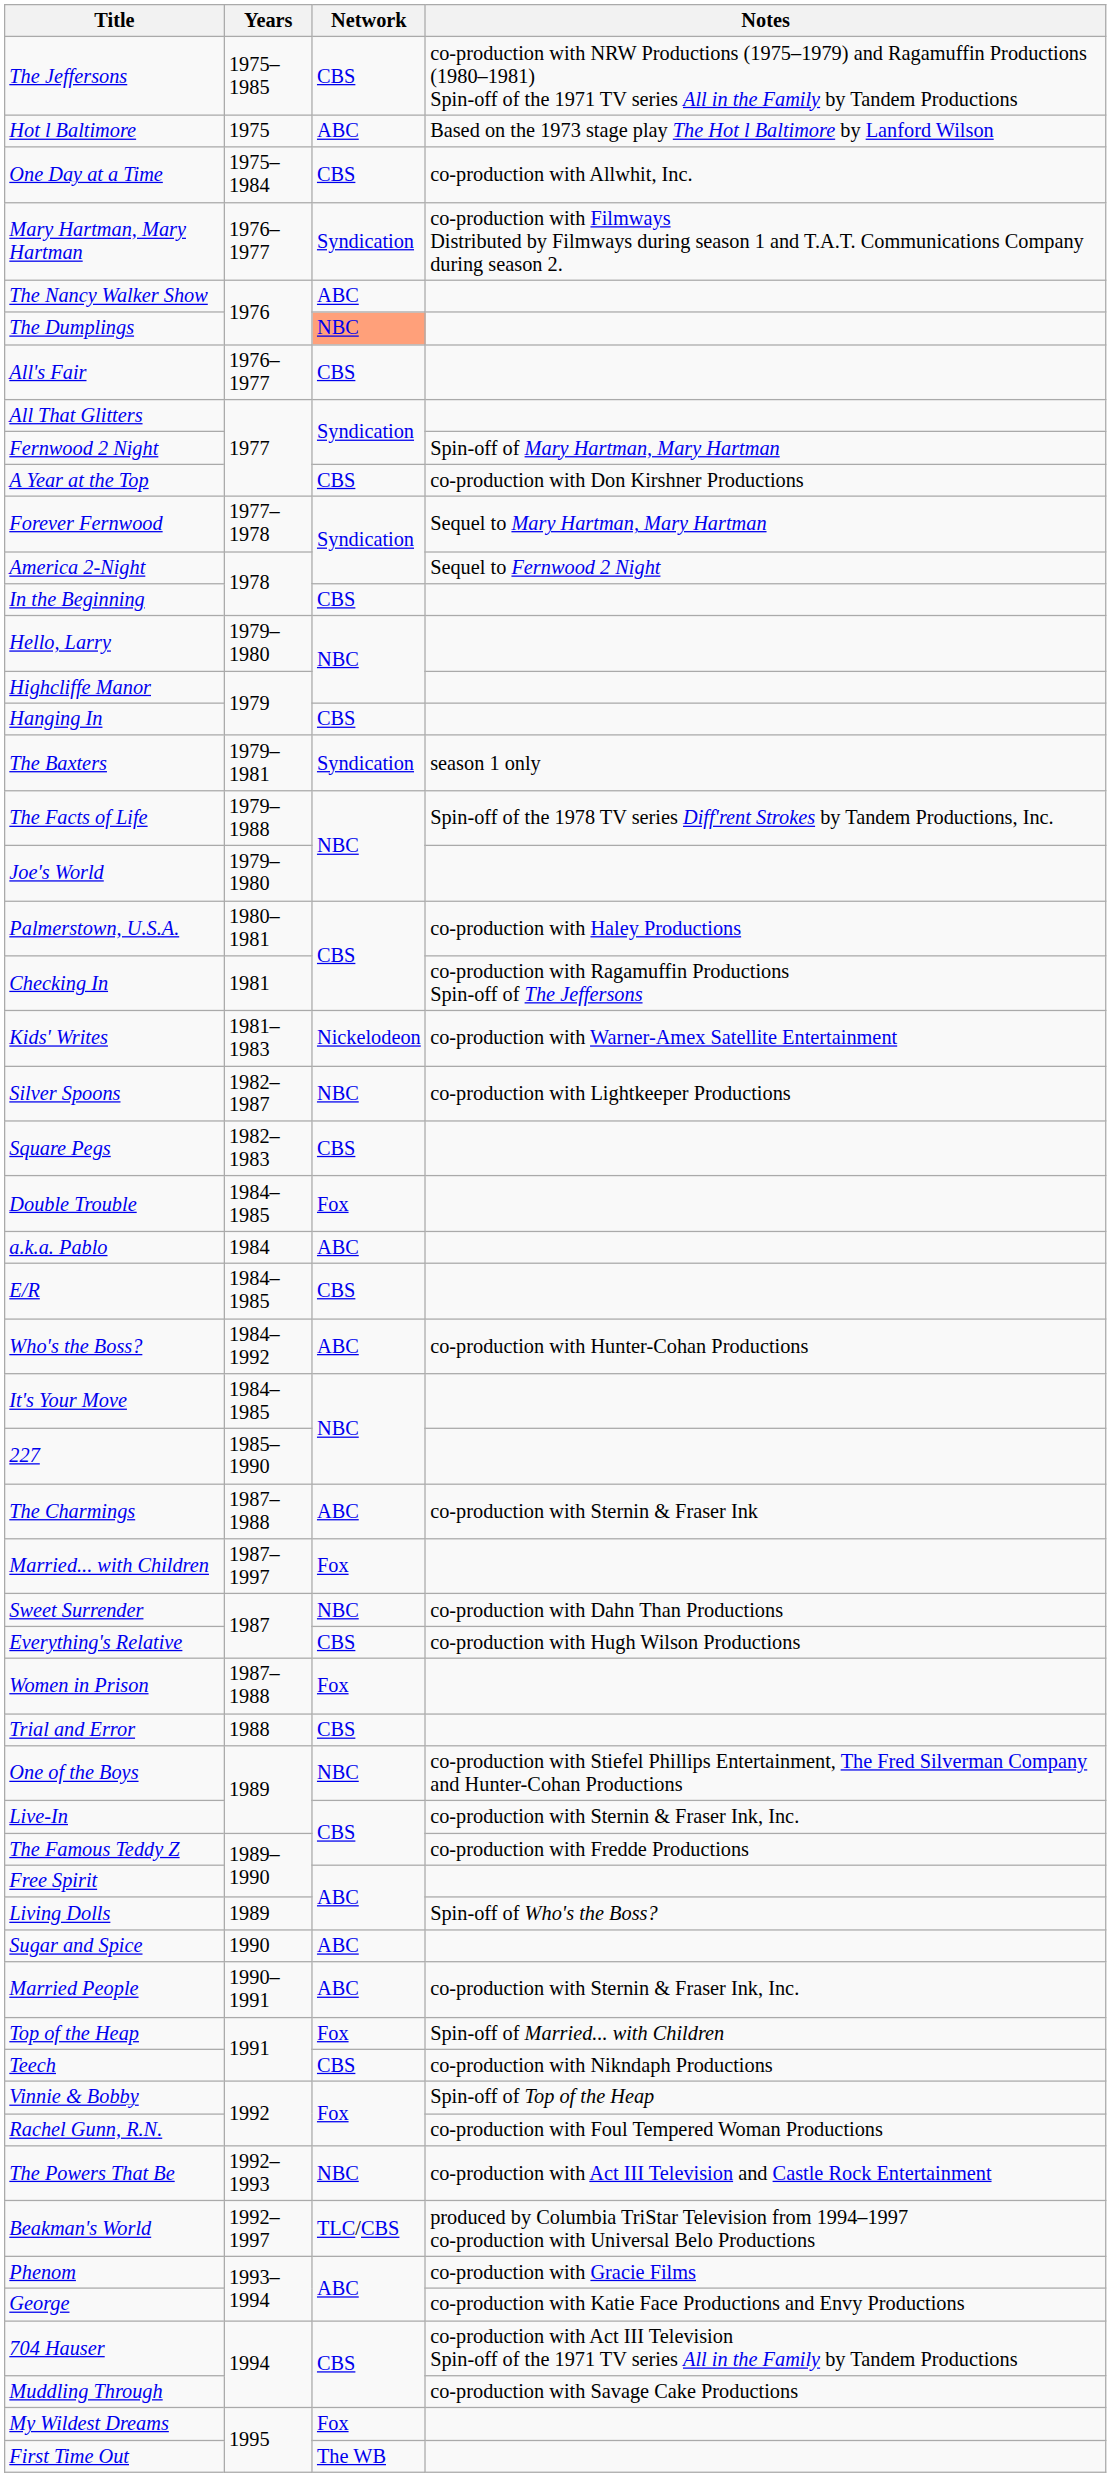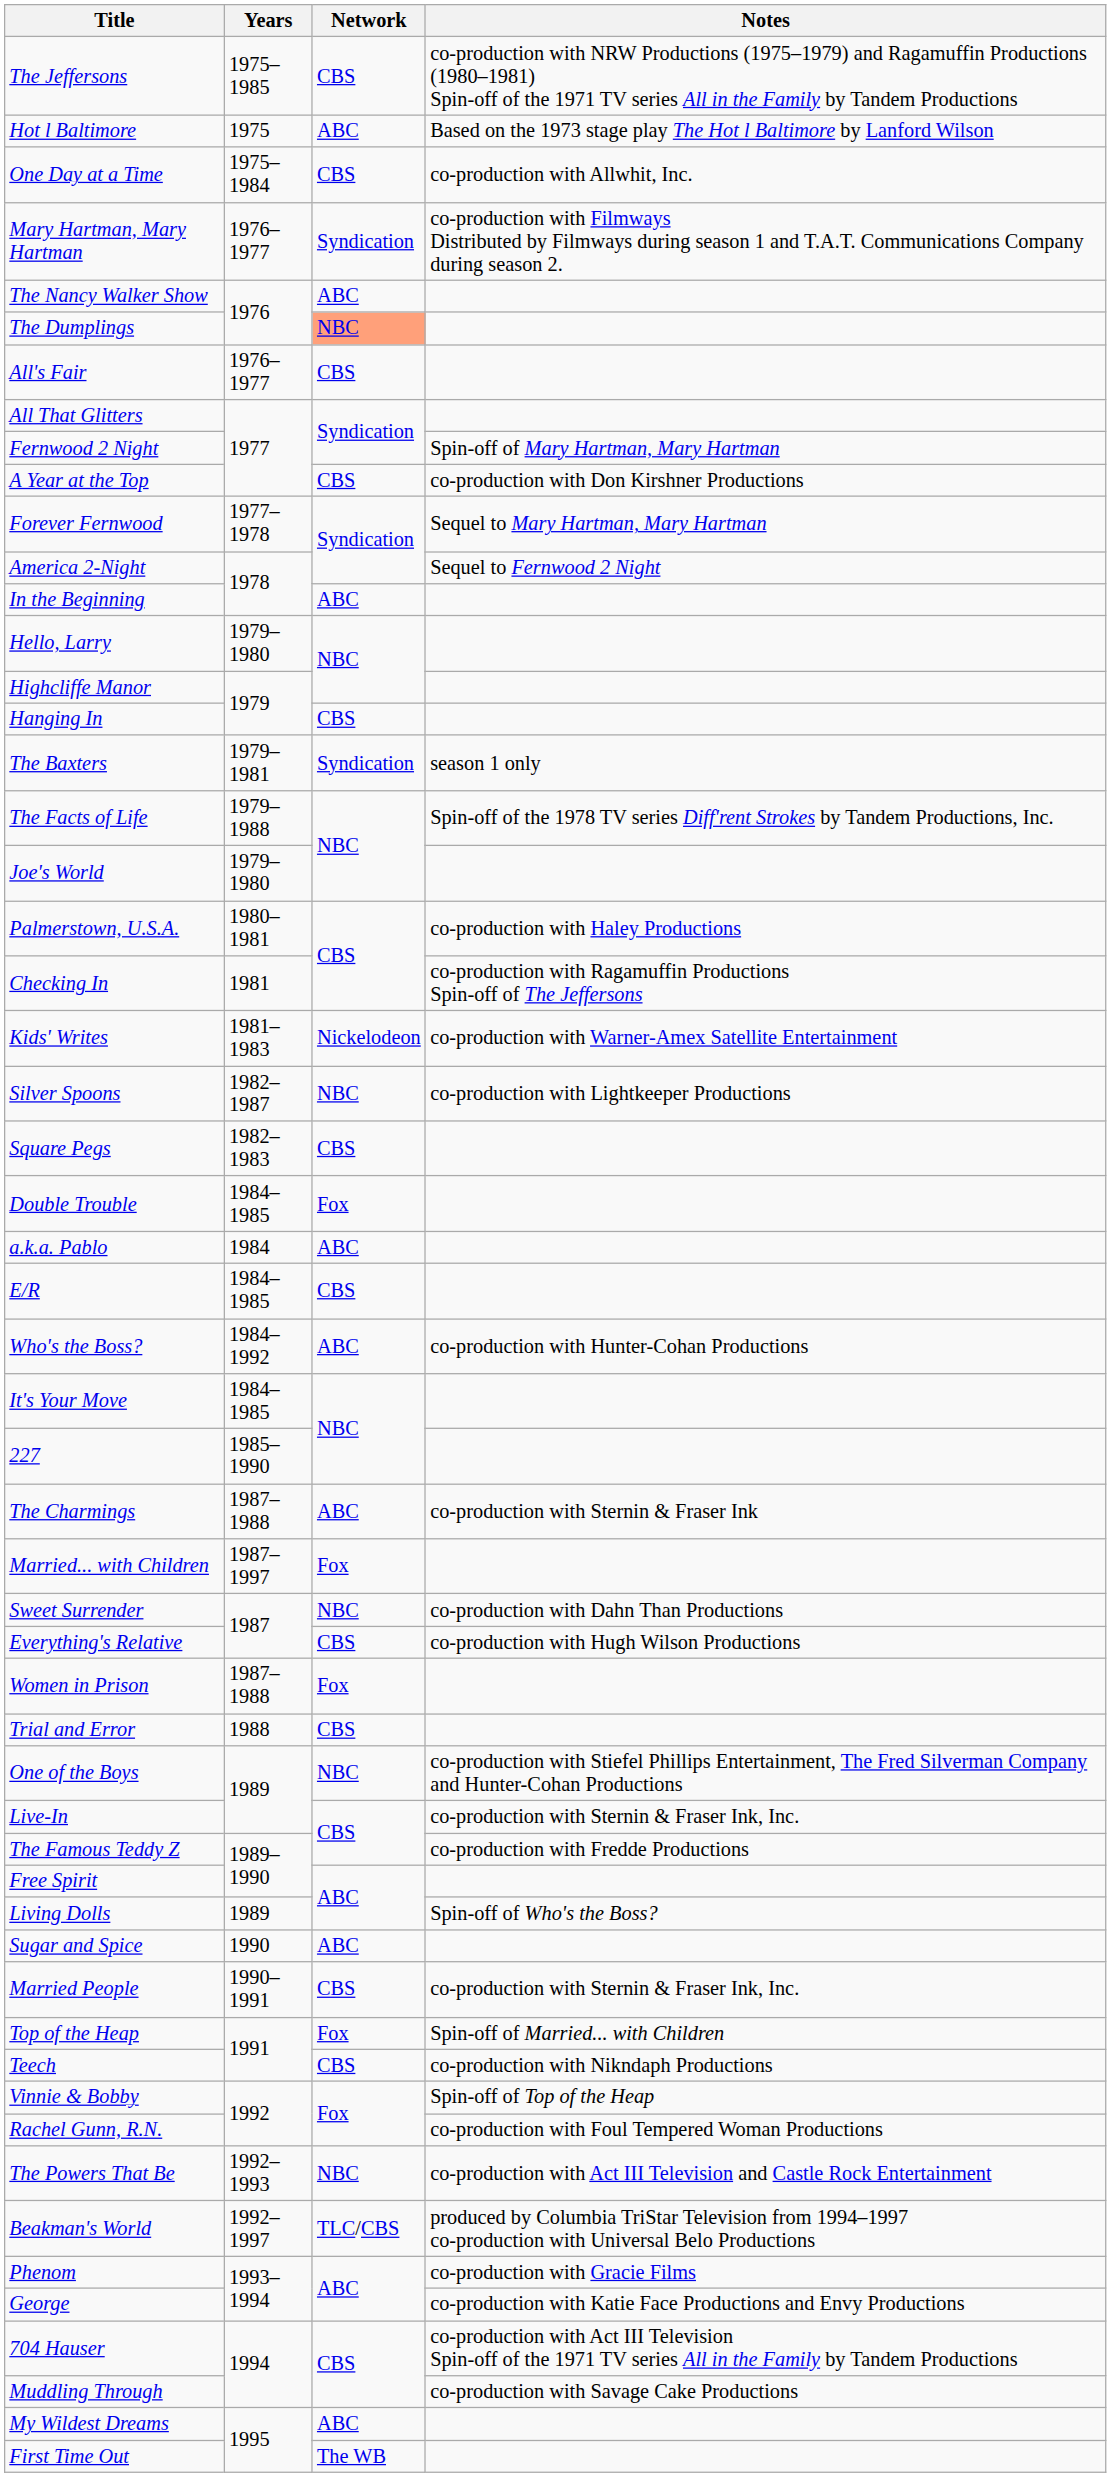In the Beginning | Network: CBS -> ABC
Married People | Network: ABC -> CBS
My Wildest Dreams | Network: Fox -> ABC
